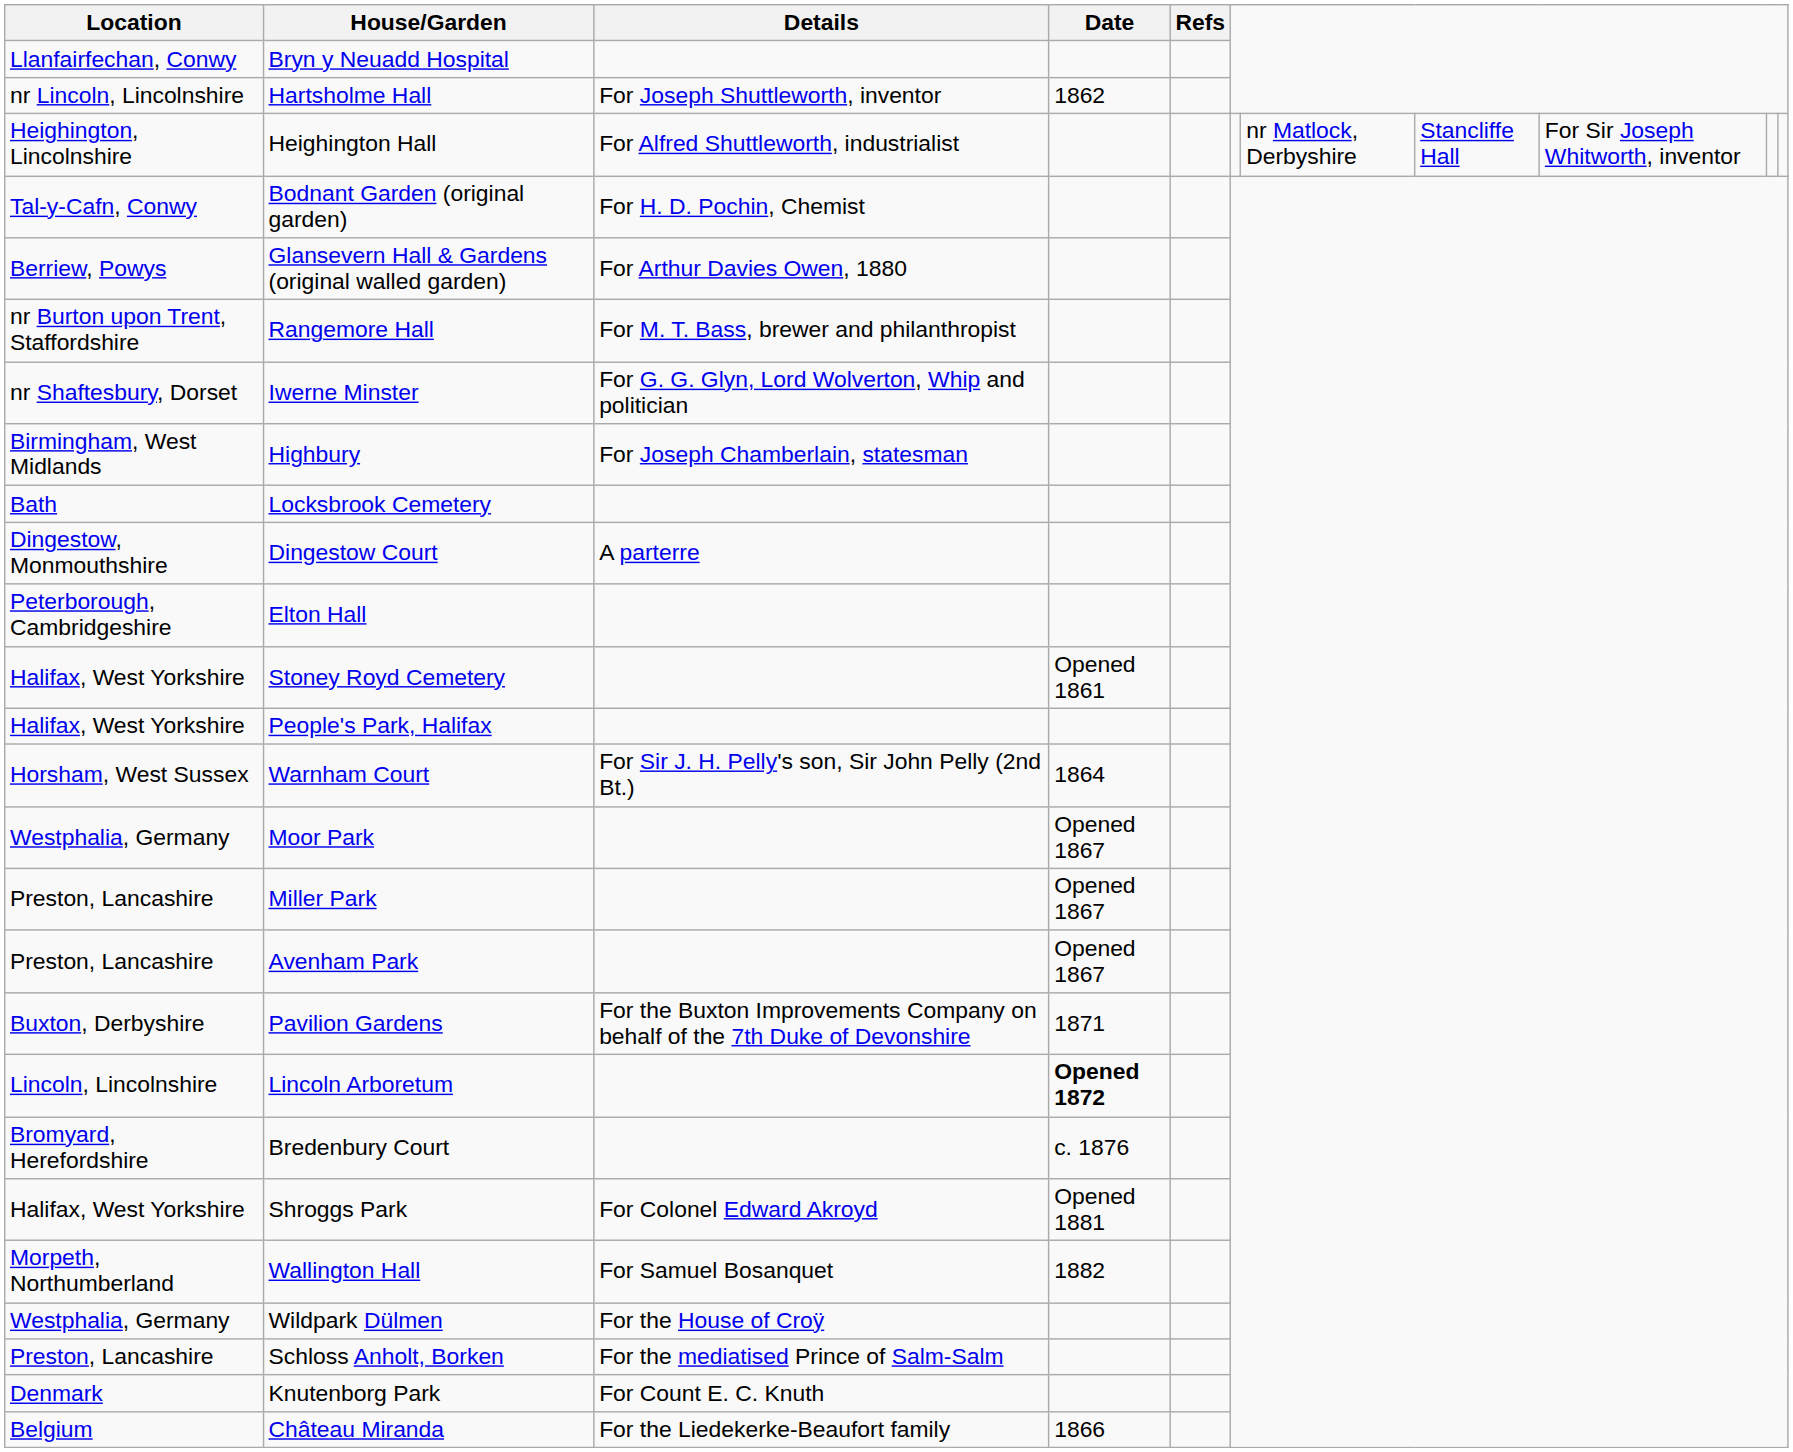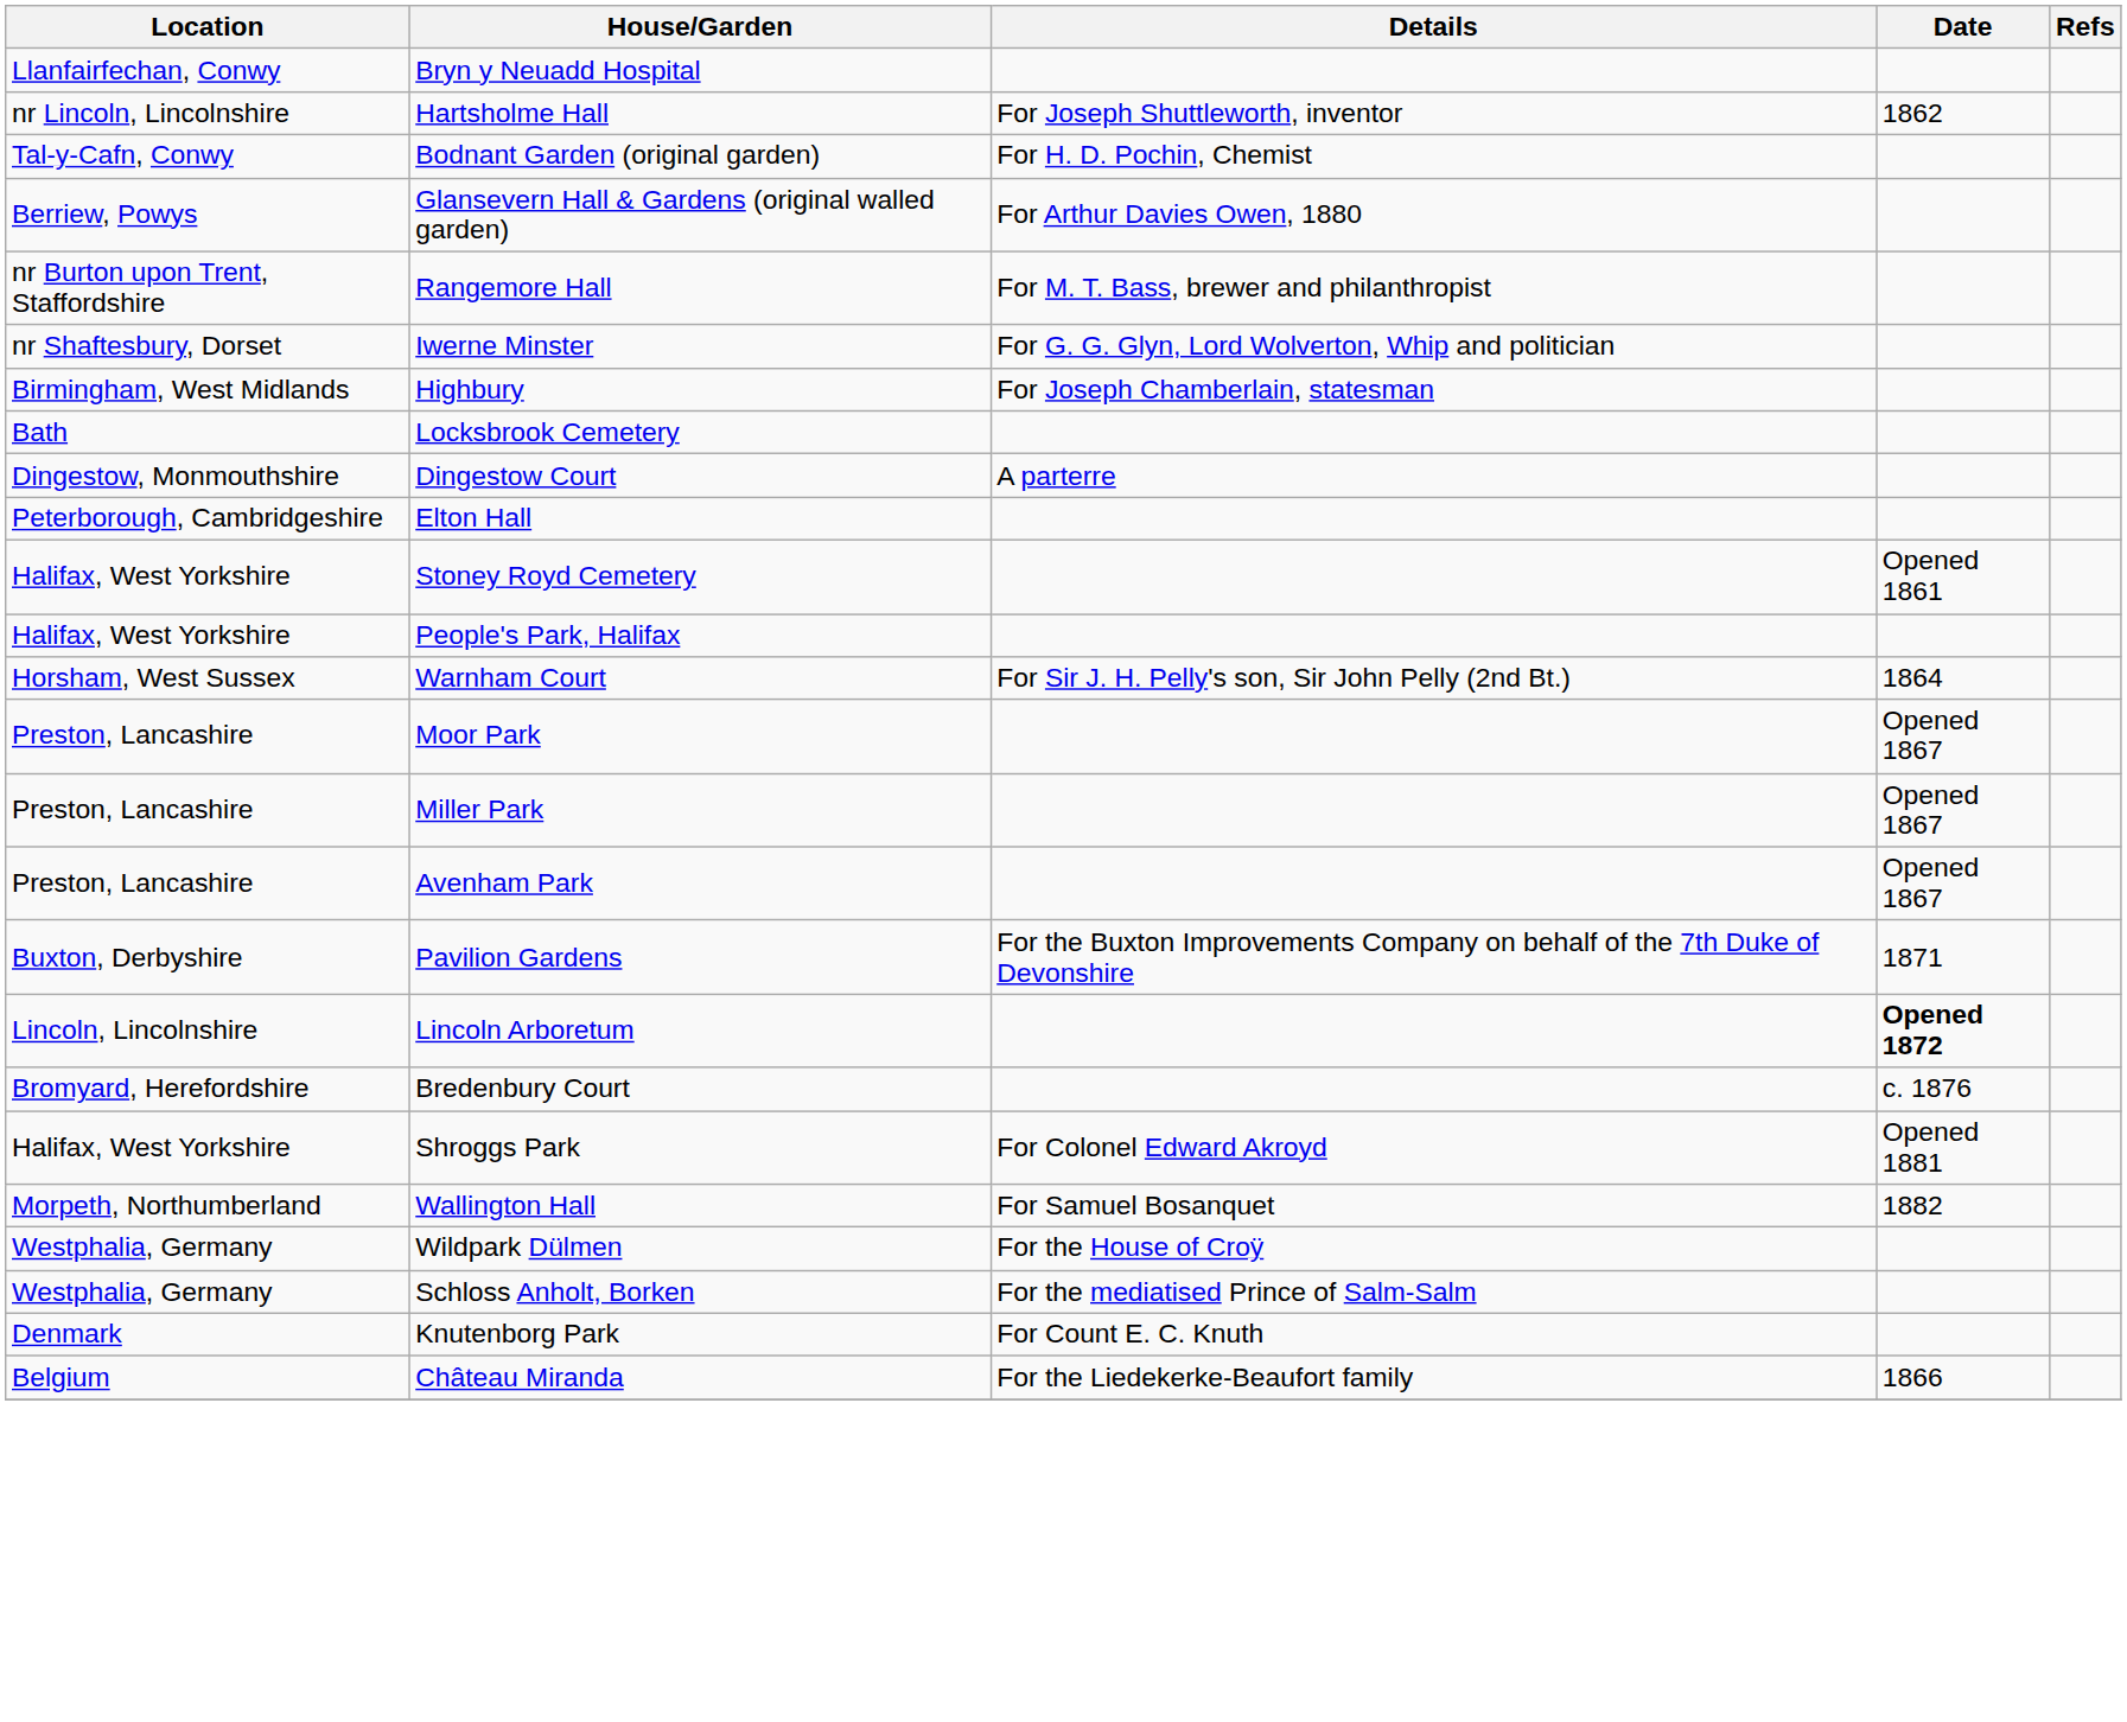- row: Heighington, Lincolnshire | Heighington Hall | For Alfred Shuttleworth, industrialist | nr Matlock, Derbyshire | Stancliffe Hall | For Sir Joseph Whitworth, inventor
Moor Park | Location: Westphalia, Germany -> Preston, Lancashire
Schloss Anholt, Borken | Location: Preston, Lancashire -> Westphalia, Germany
